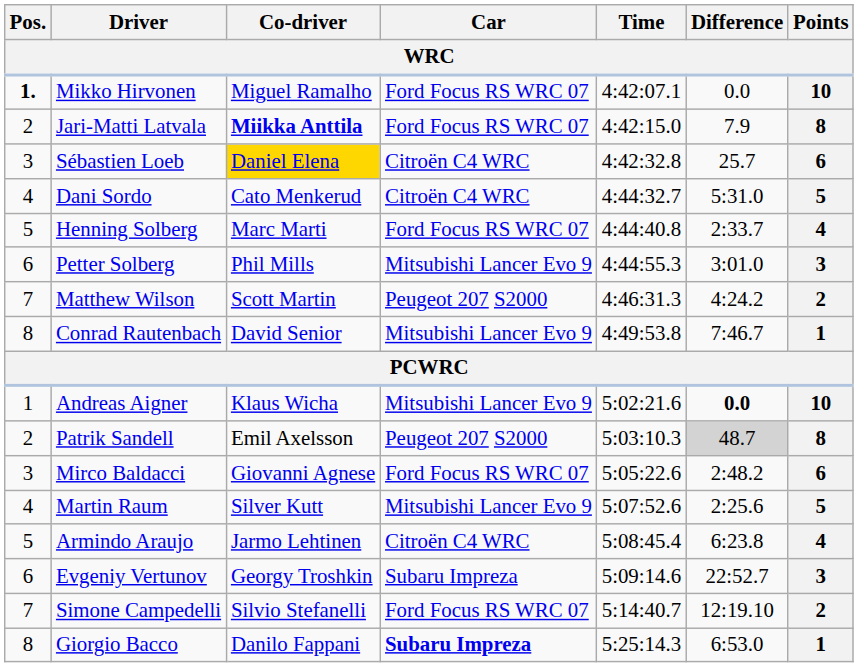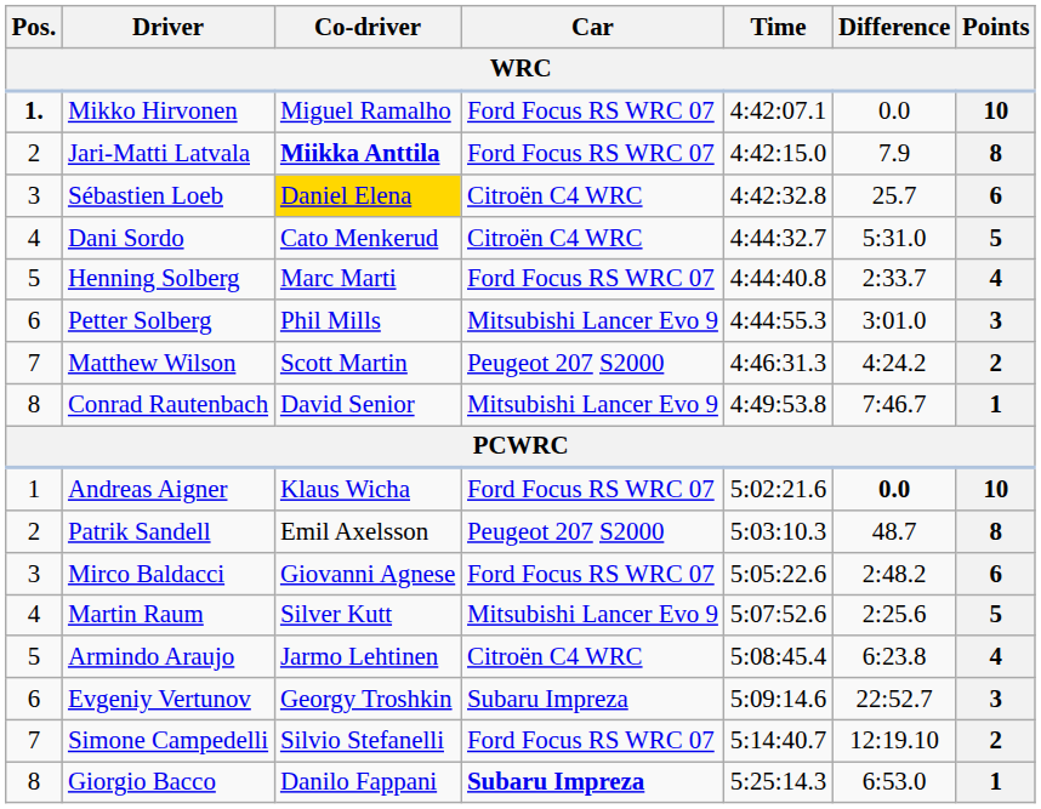Andreas Aigner | Car: Mitsubishi Lancer Evo 9 -> Ford Focus RS WRC 07
Patrik Sandell | Difference: lightgrey background -> no background
